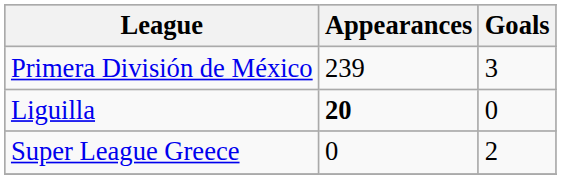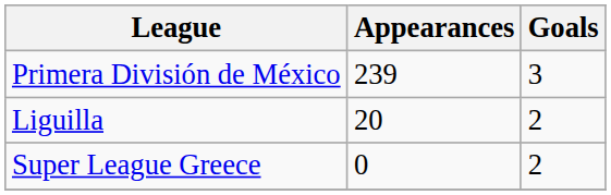Liguilla | Appearances: bold -> normal
Liguilla | Goals: 0 -> 2
